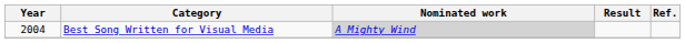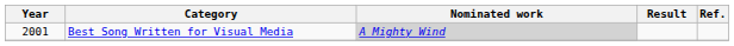Best Song Written for Visual Media | Year: 2004 -> 2001
